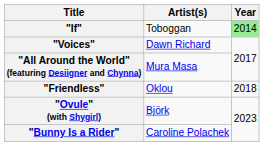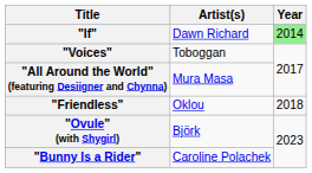"If" | Artist(s): Toboggan -> Dawn Richard
"Voices" | Artist(s): Dawn Richard -> Toboggan
